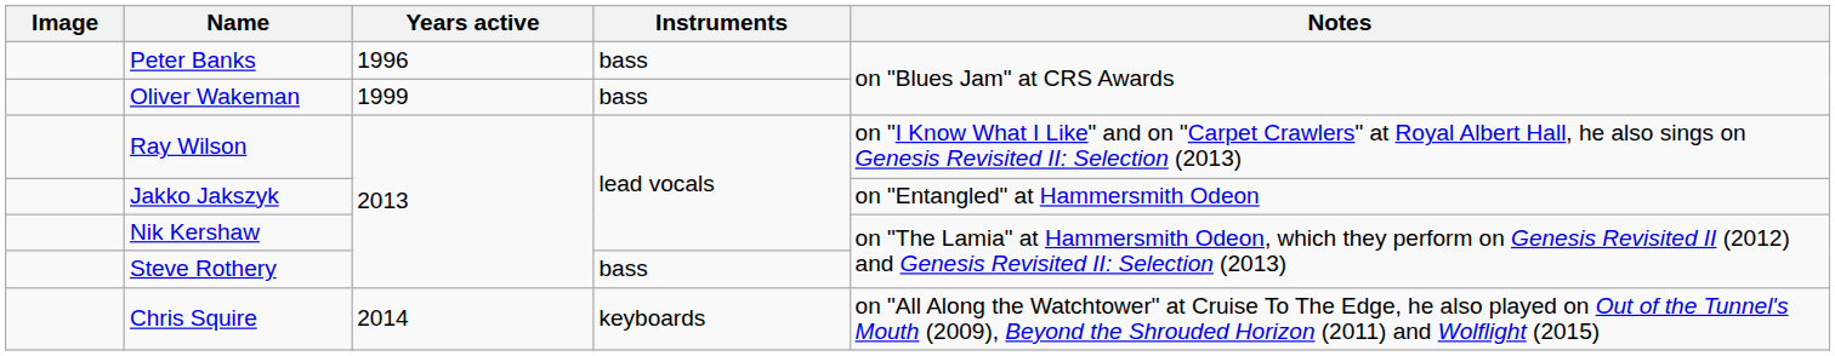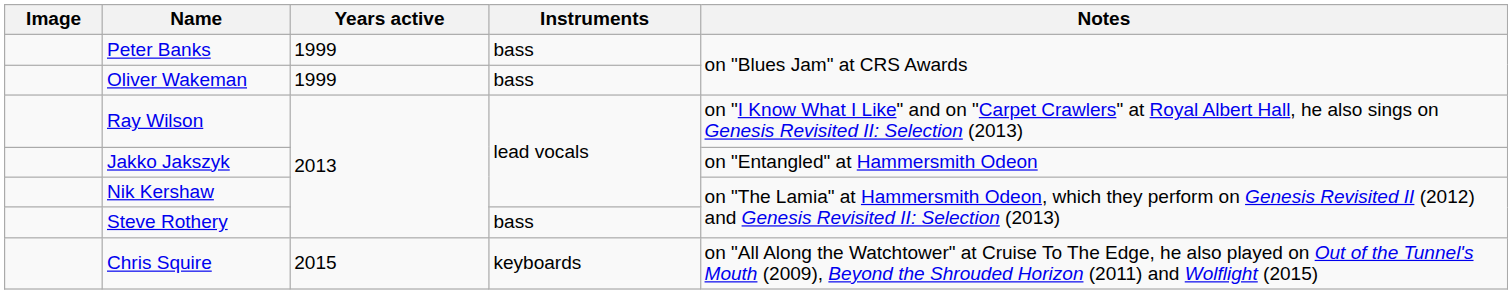Peter Banks | Years active: 1996 -> 1999
Chris Squire | Years active: 2014 -> 2015
